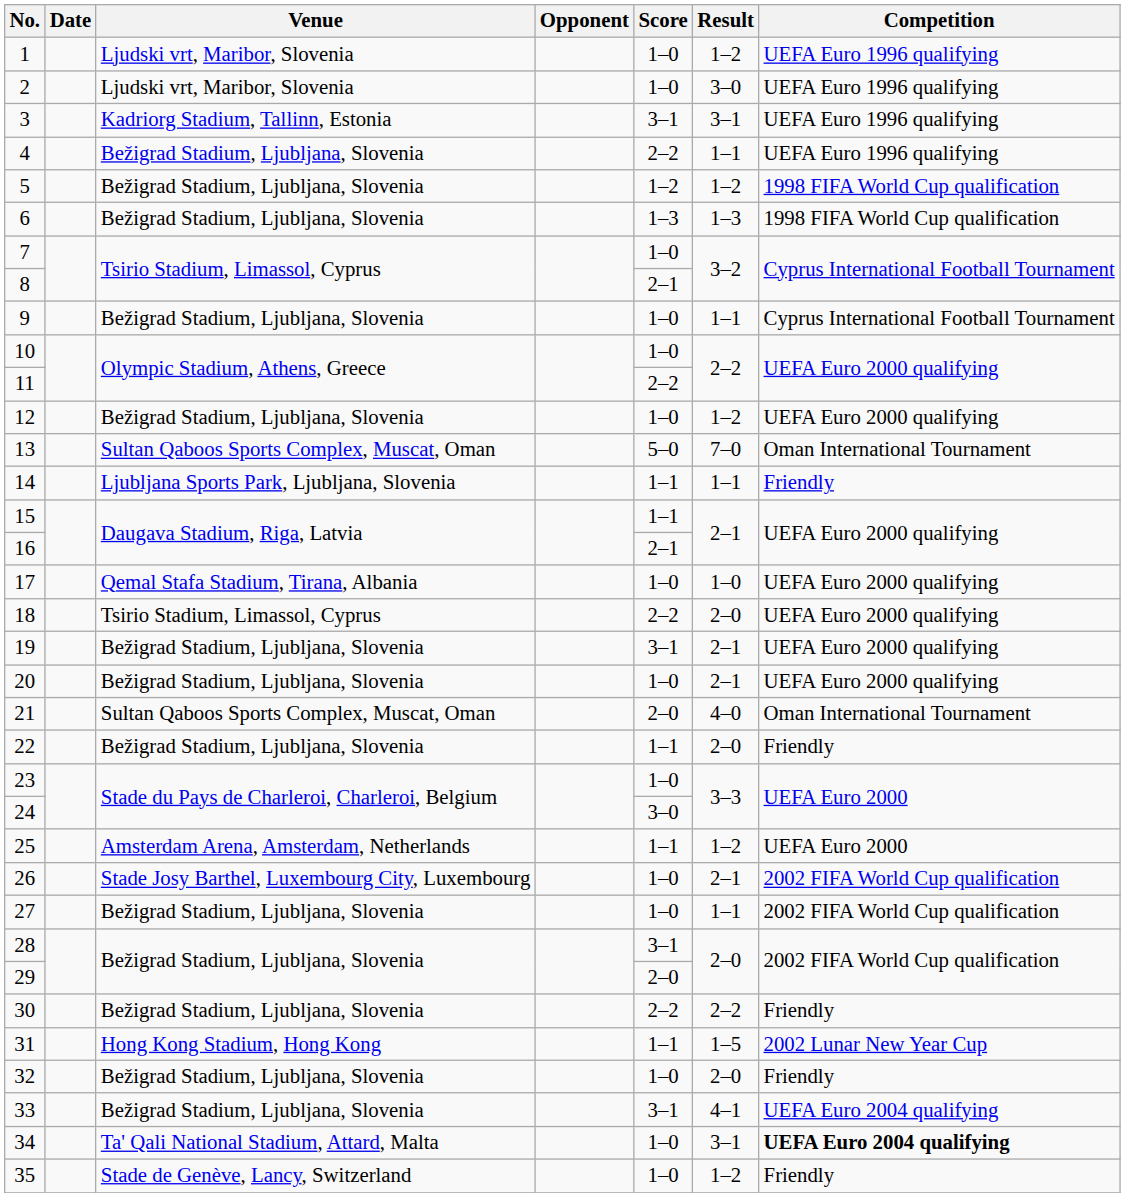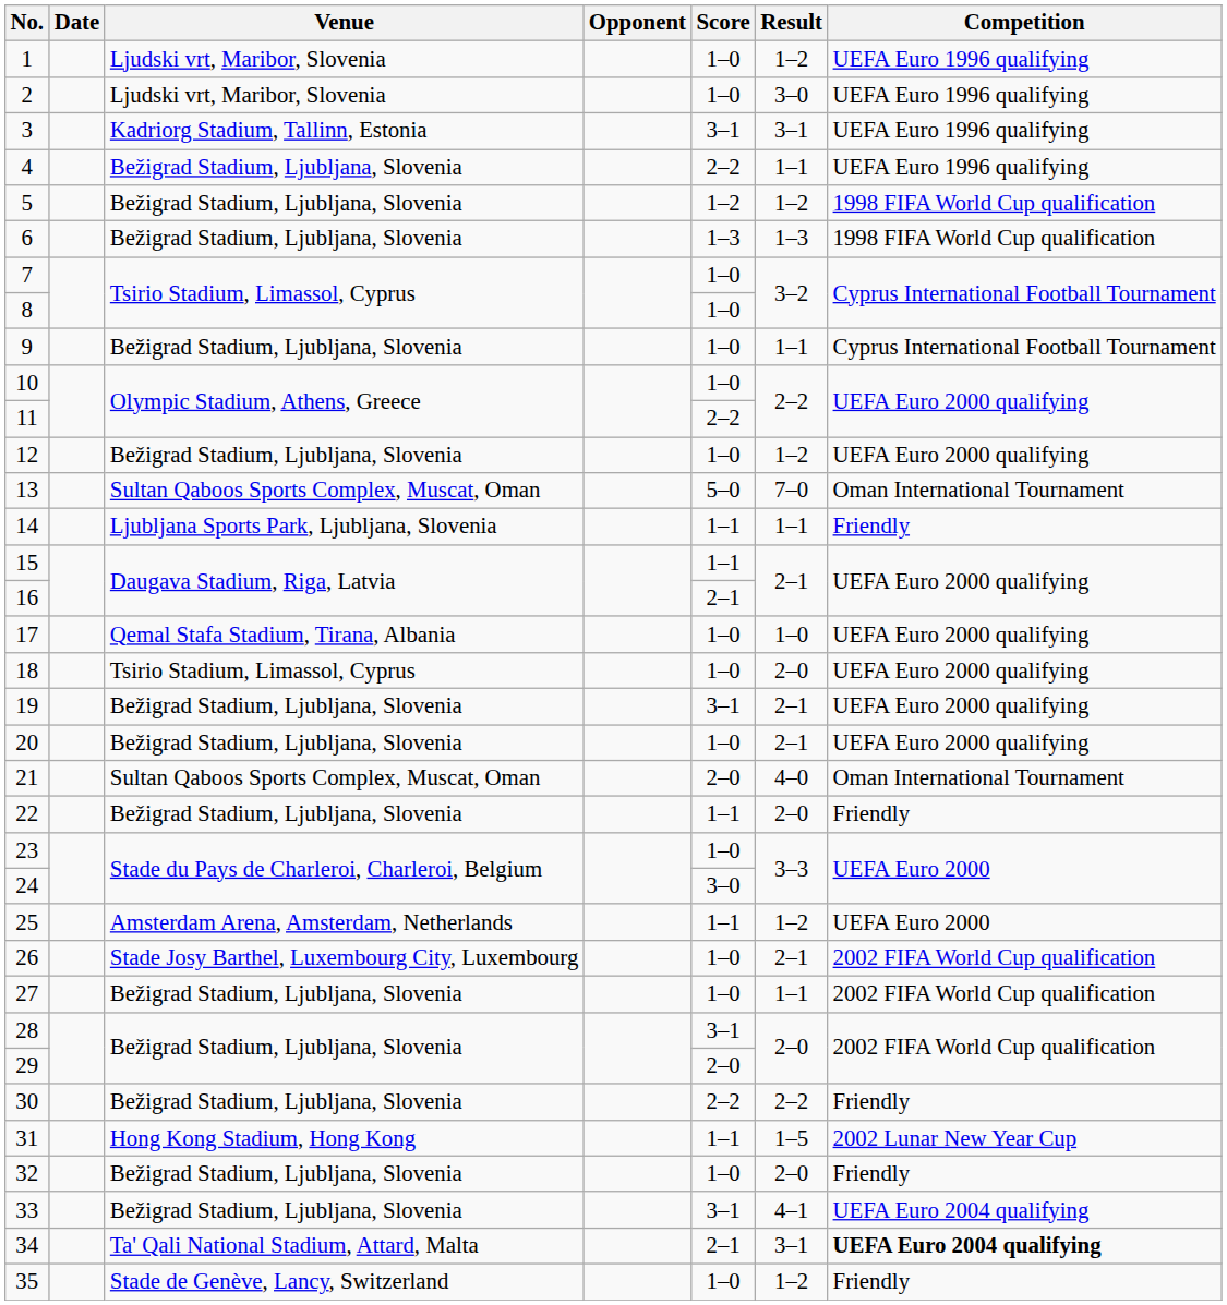8 | Score: 2–1 -> 1–0
18 | Score: 2–2 -> 1–0
34 | Score: 1–0 -> 2–1
